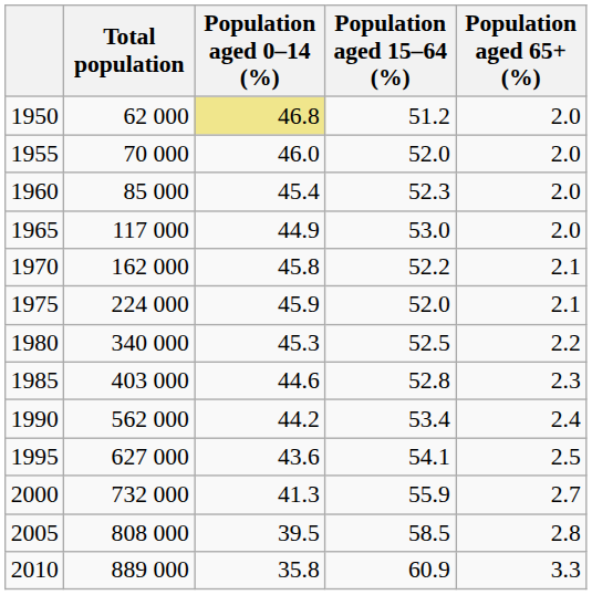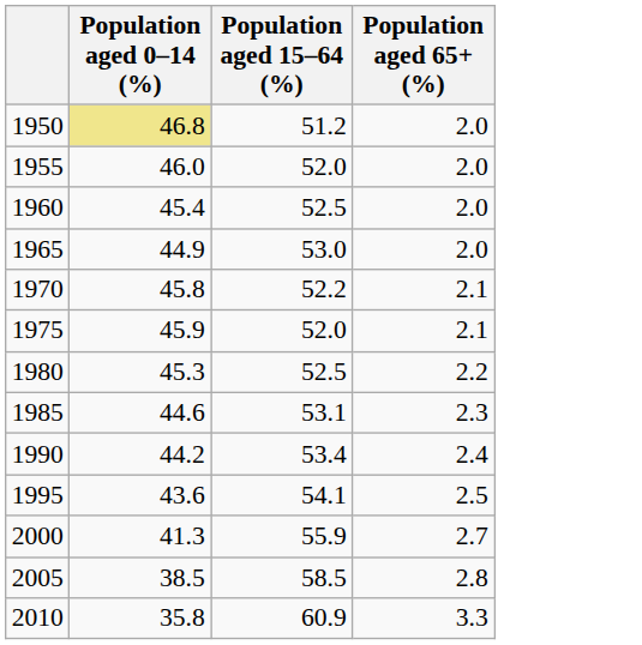- column: Total population | 62 000 | 70 000 | 85 000 | 117 000 | 162 000 | 224 000 | 340 000 | 403 000 | 562 000 | 627 000 | 732 000 | 808 000 | 889 000
1960 | Population aged 15–64 (%): 52.3 -> 52.5
1985 | Population aged 15–64 (%): 52.8 -> 53.1
2005 | Population aged 0–14 (%): 39.5 -> 38.5
